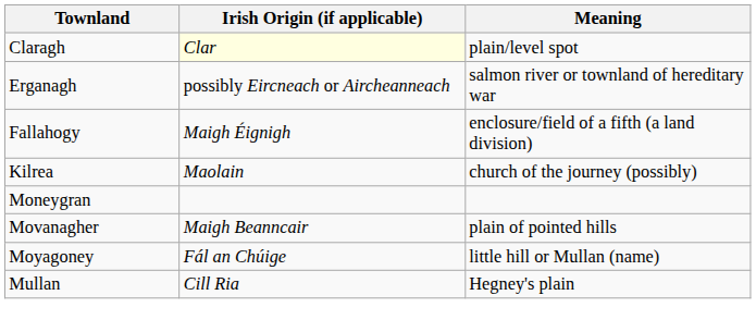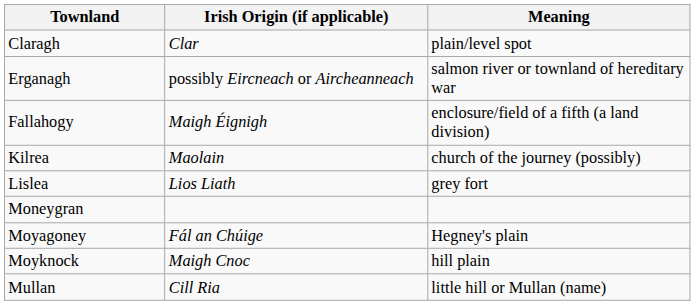Claragh | Irish Origin (if applicable): lightyellow background -> no background
+ row: Lislea | Lios Liath | grey fort
- row: Movanagher | Maigh Beanncair | plain of pointed hills
Moyagoney | Meaning: little hill or Mullan (name) -> Hegney's plain
+ row: Moyknock | Maigh Cnoc | hill plain
Mullan | Meaning: Hegney's plain -> little hill or Mullan (name)
